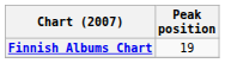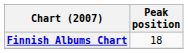Finnish Albums Chart | Peak position: 19 -> 18
